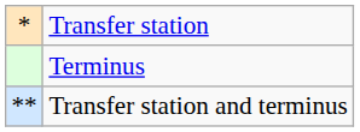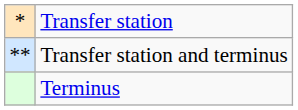rows swapped: Terminus <-> Transfer station and terminus
